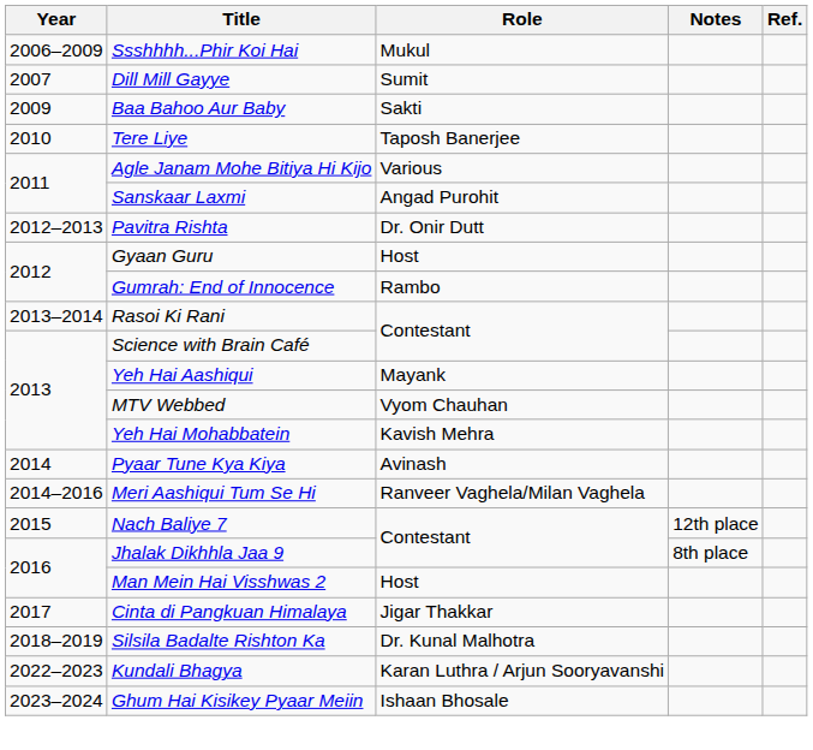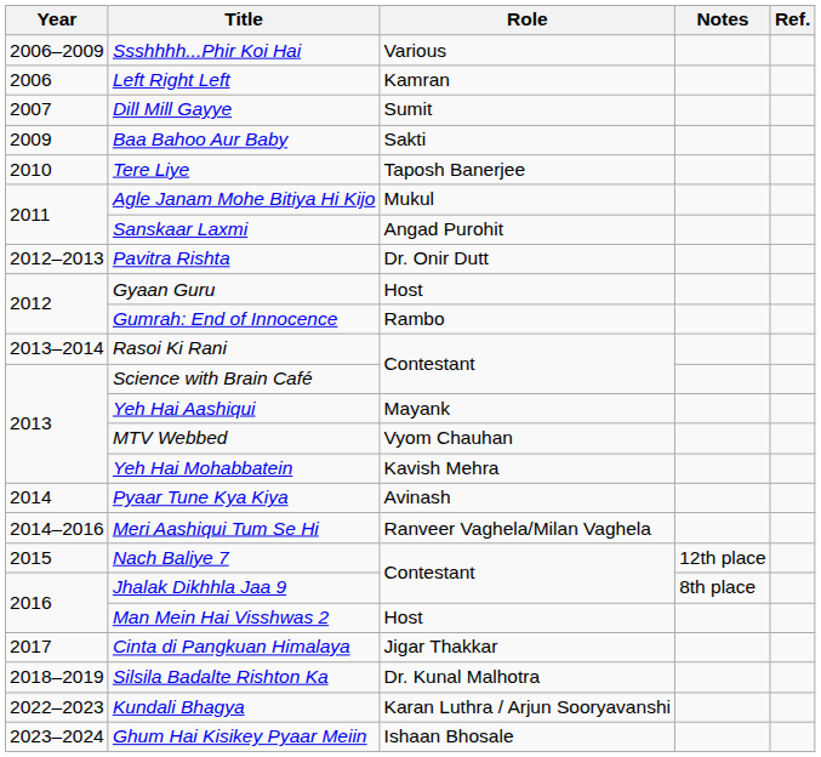Ssshhhh...Phir Koi Hai | Role: Mukul -> Various
+ row: 2006 | Left Right Left | Kamran
Agle Janam Mohe Bitiya Hi Kijo | Role: Various -> Mukul
